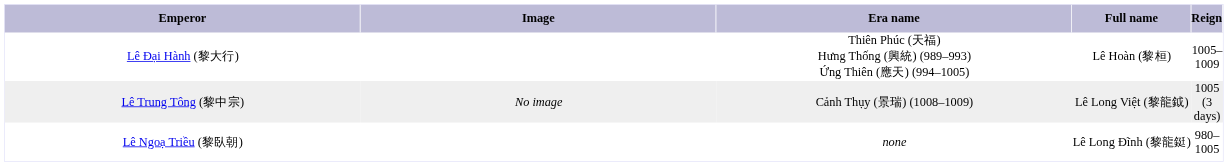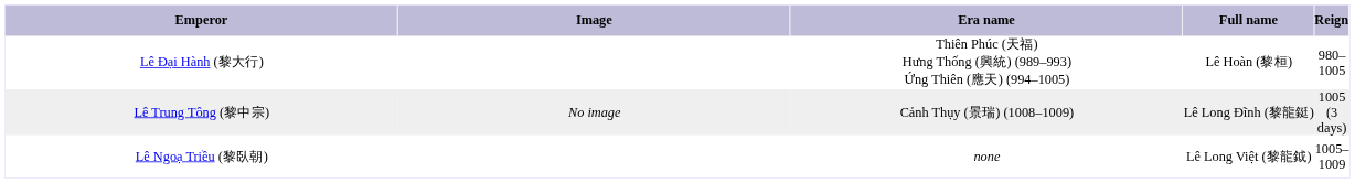Lê Đại Hành (黎大行) | column 5: 1005–1009 -> 980–1005
Lê Trung Tông (黎中宗) | Full name: Lê Long Việt (黎龍鉞) -> Lê Long Đĩnh (黎龍鋌)
Lê Ngoạ Triều (黎臥朝) | Full name: Lê Long Đĩnh (黎龍鋌) -> Lê Long Việt (黎龍鉞)
Lê Ngoạ Triều (黎臥朝) | column 5: 980–1005 -> 1005–1009
